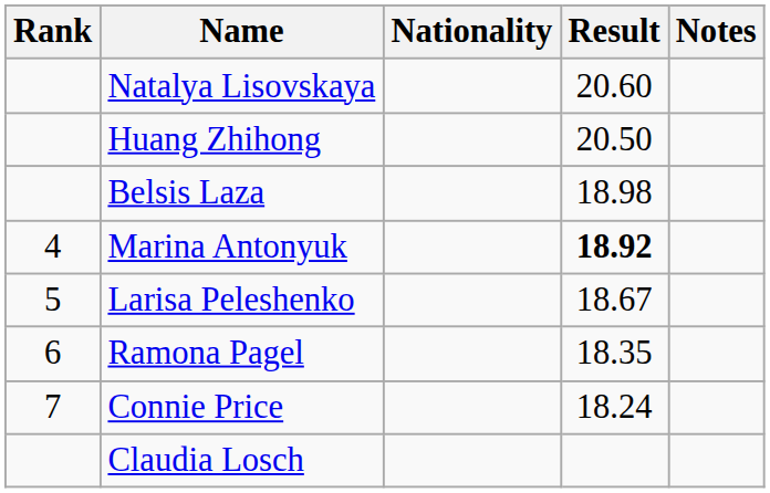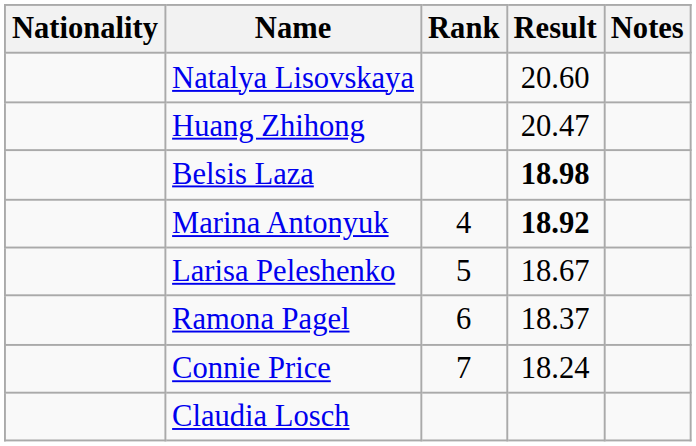columns swapped: Rank <-> Nationality
Huang Zhihong | Result: 20.50 -> 20.47
Belsis Laza | Result: normal -> bold
Ramona Pagel | Result: 18.35 -> 18.37
